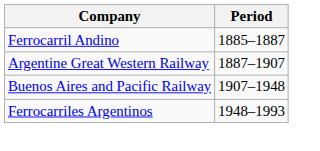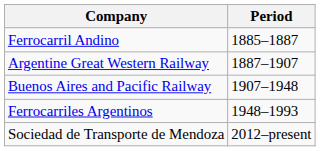+ row: Sociedad de Transporte de Mendoza | 2012–present
